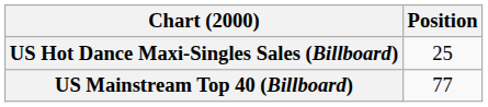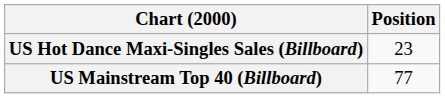US Hot Dance Maxi-Singles Sales (Billboard) | Position: 25 -> 23
